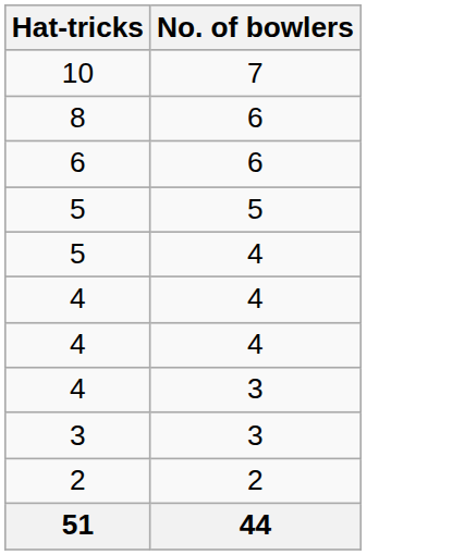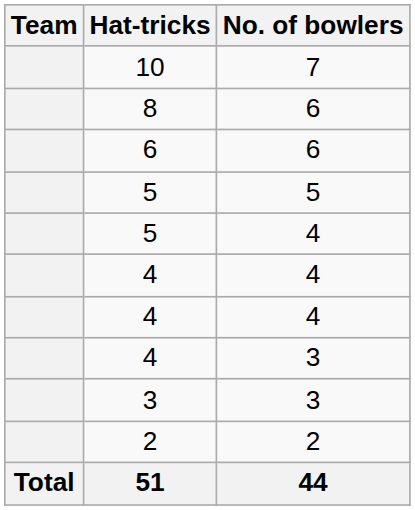+ column: Team | Total
